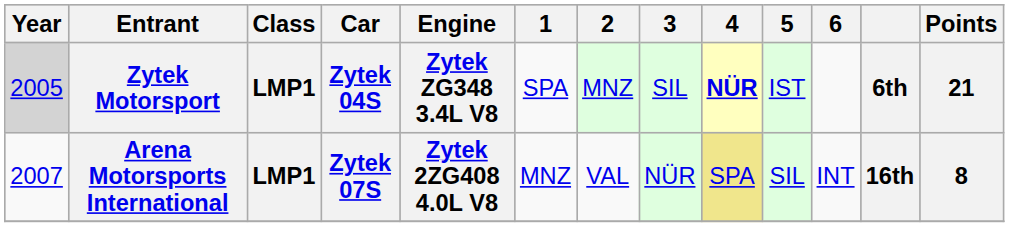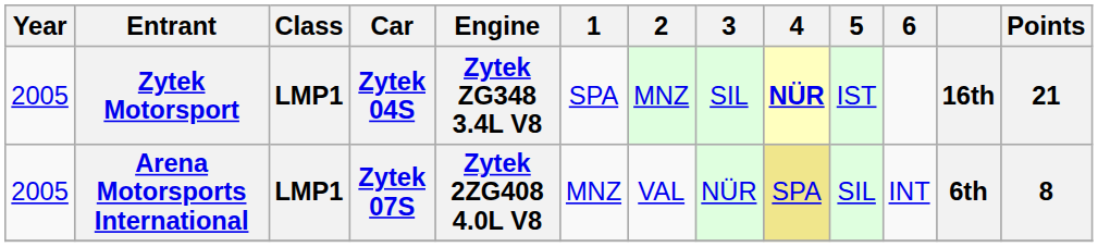Zytek Motorsport | Year: lightgrey background -> no background
Zytek Motorsport | column 12: 6th -> 16th
Arena Motorsports International | Year: 2007 -> 2005
Arena Motorsports International | column 12: 16th -> 6th
